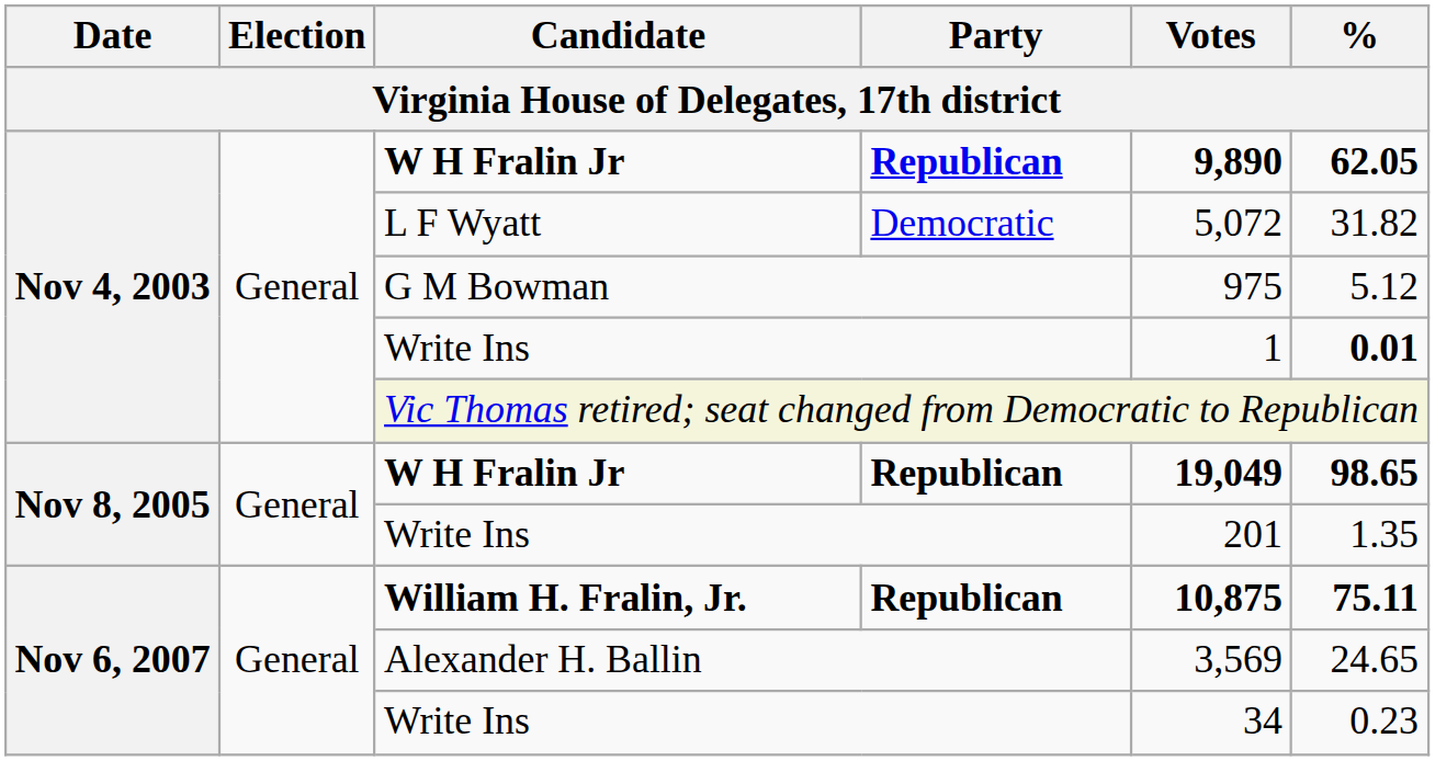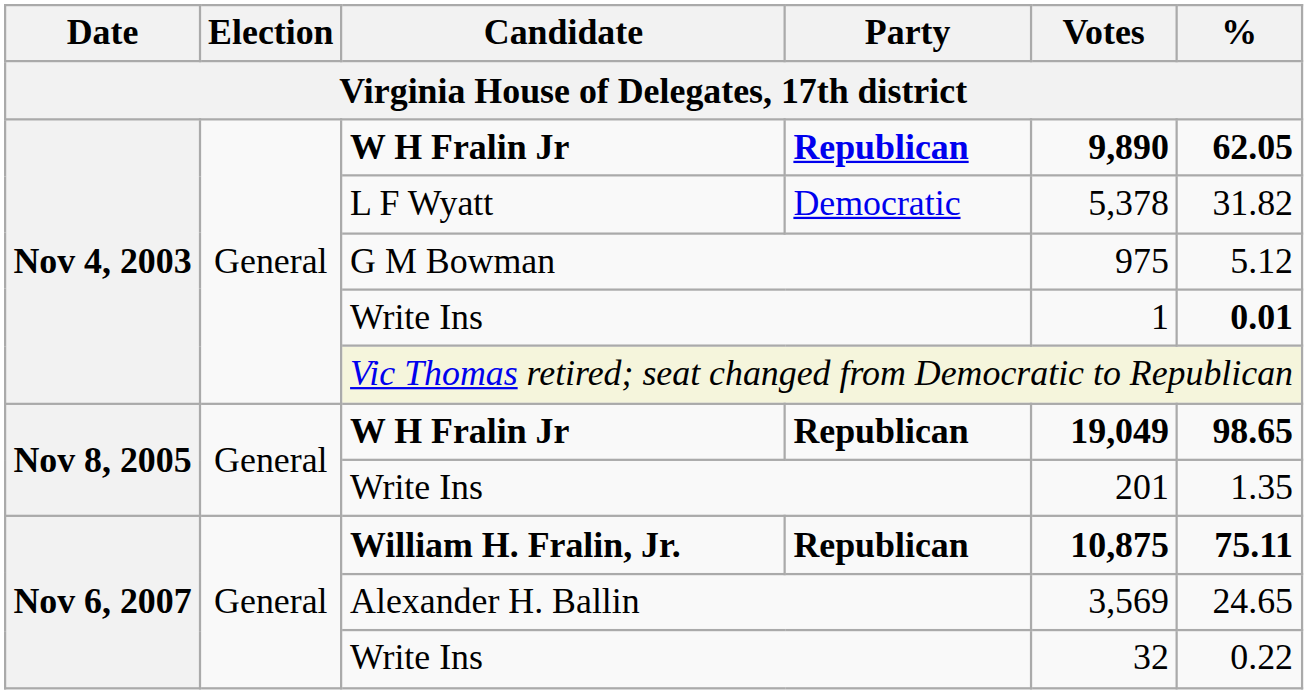L F Wyatt | Votes: 5,072 -> 5,378
Nov 6, 2007 / Write Ins | Votes: 34 -> 32
Nov 6, 2007 / Write Ins | %: 0.23 -> 0.22
